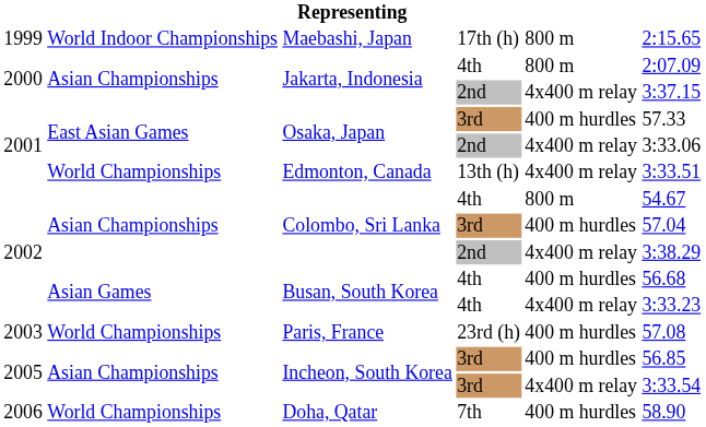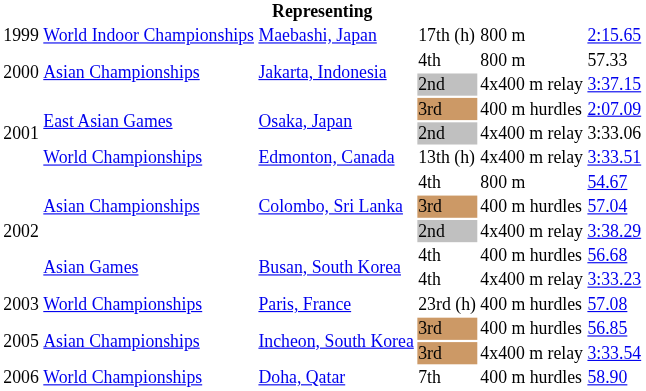Jakarta, Indonesia / 4th | column 6: 2:07.09 -> 57.33
Osaka, Japan / 3rd | column 6: 57.33 -> 2:07.09
